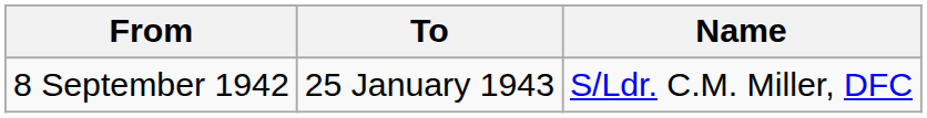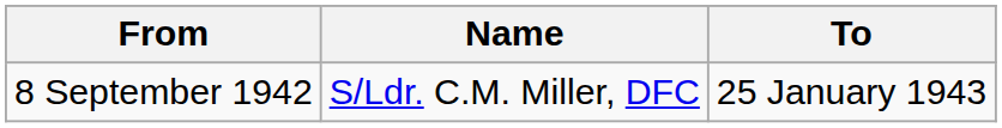columns swapped: To <-> Name
